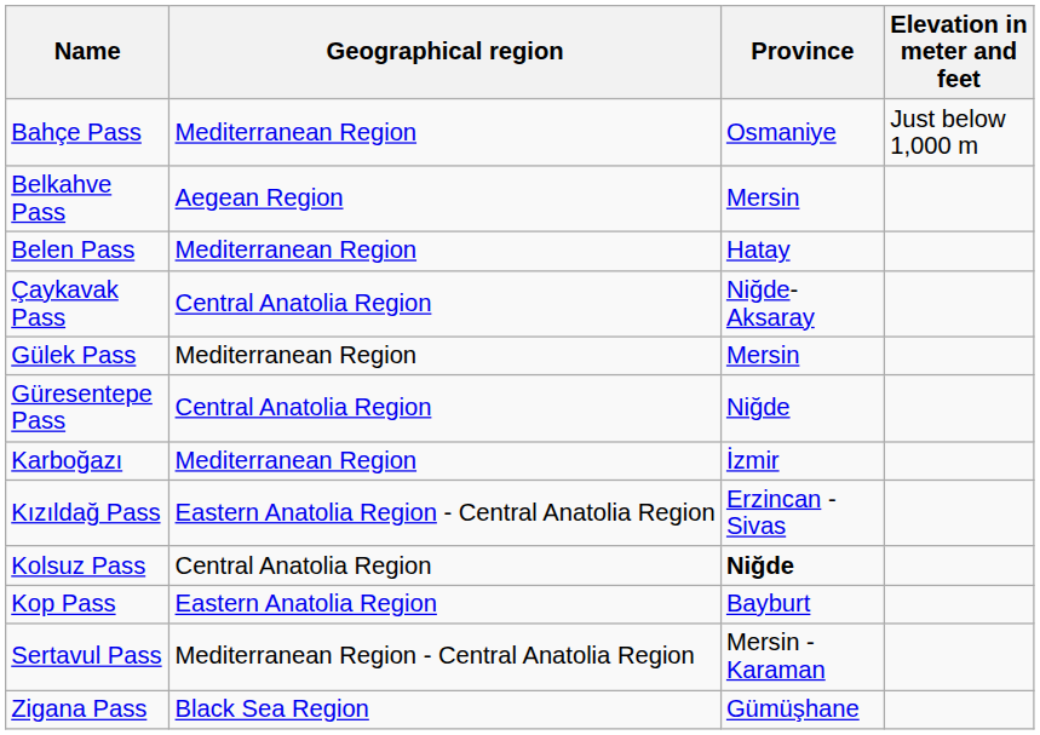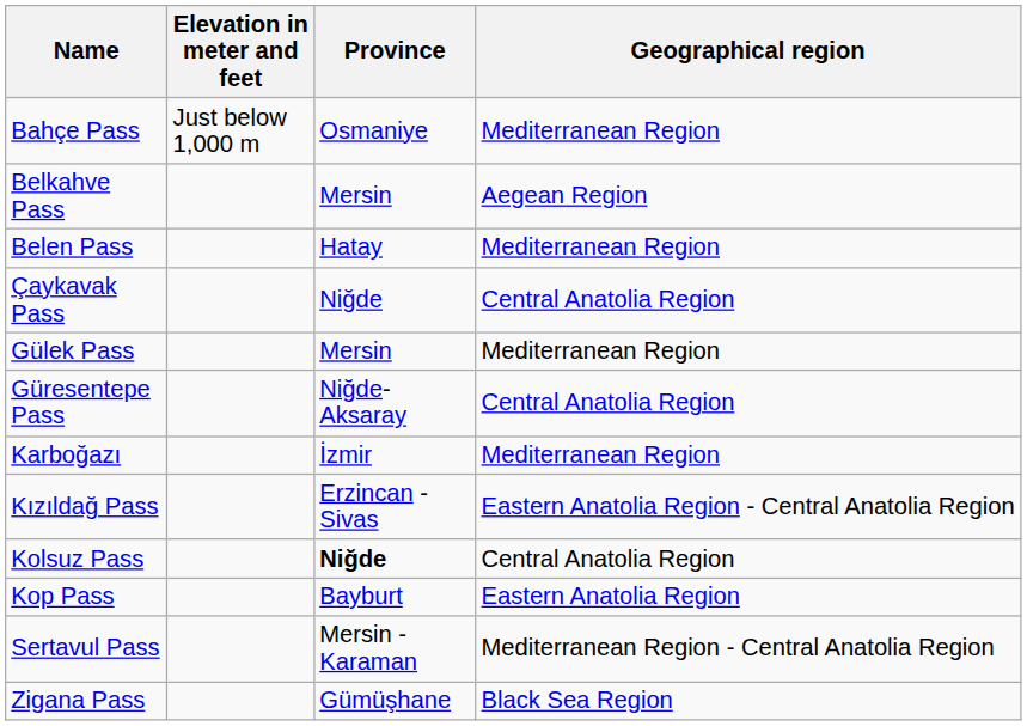columns swapped: Elevation in meter and feet <-> Geographical region
Çaykavak Pass | Province: Niğde-Aksaray -> Niğde
Güresentepe Pass | Province: Niğde -> Niğde-Aksaray
